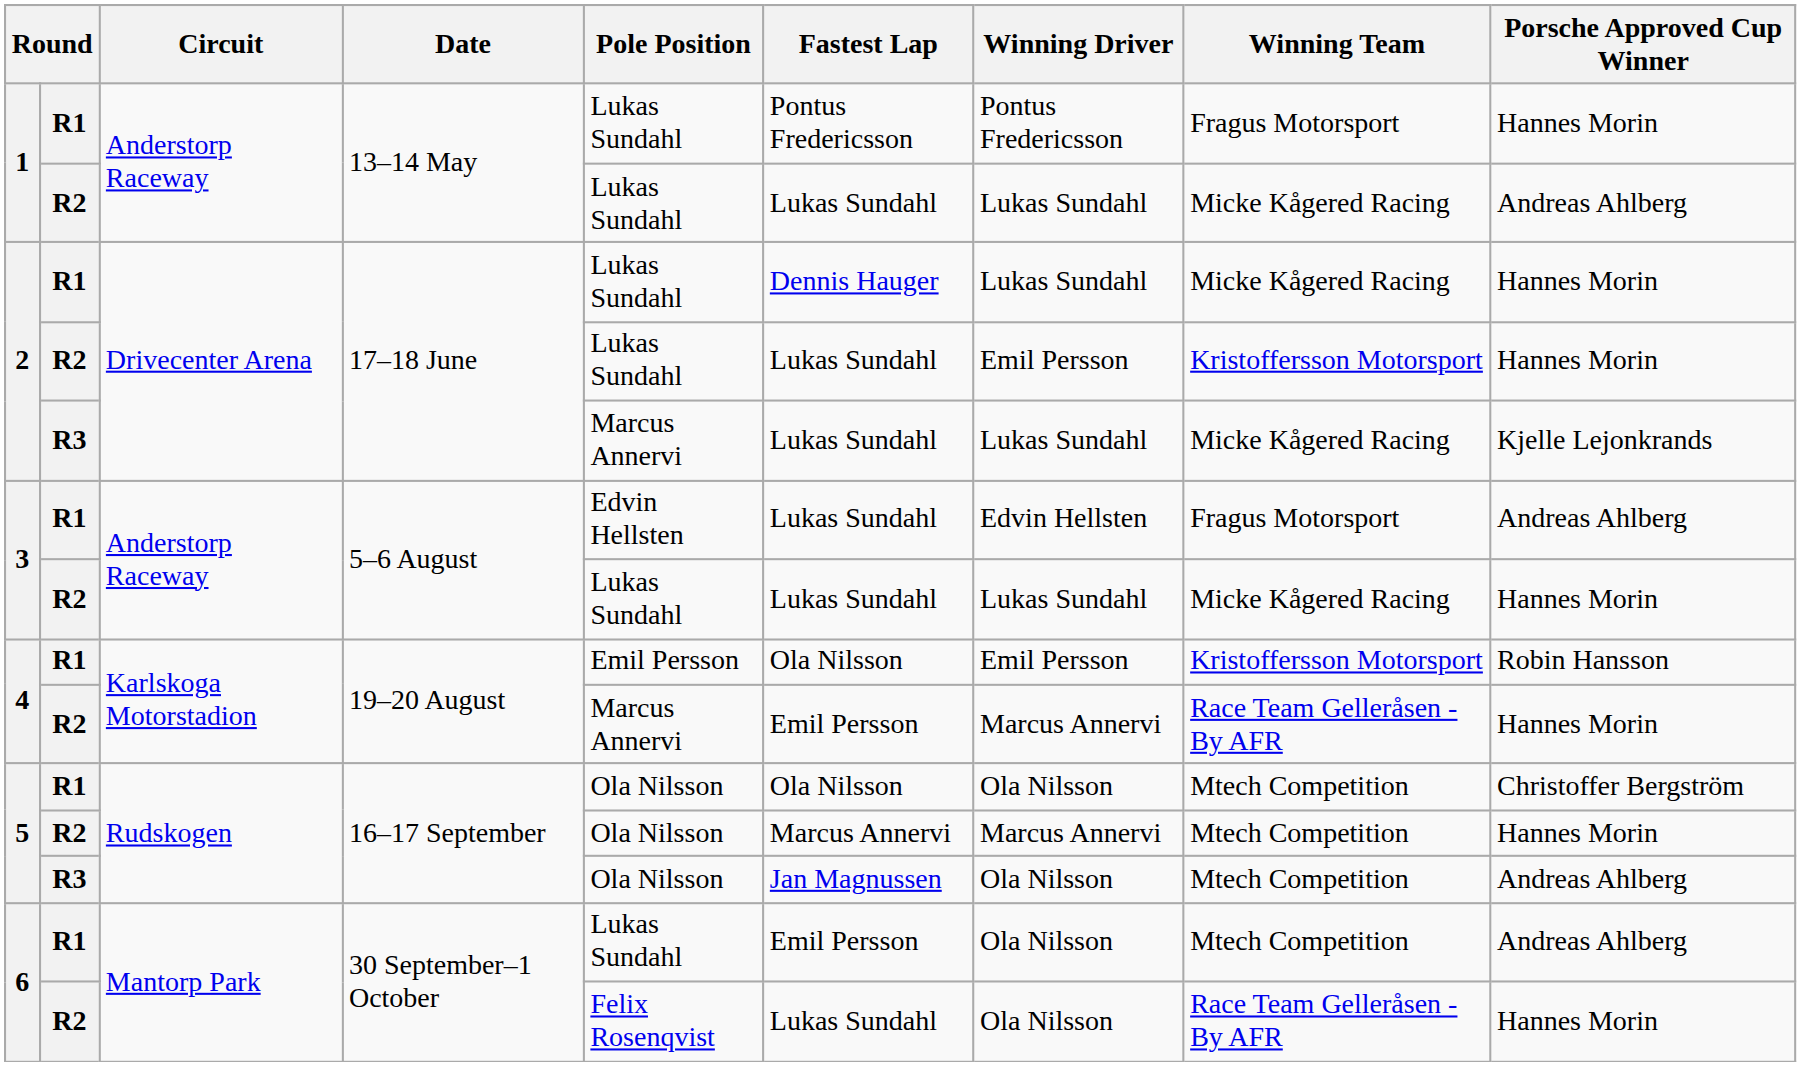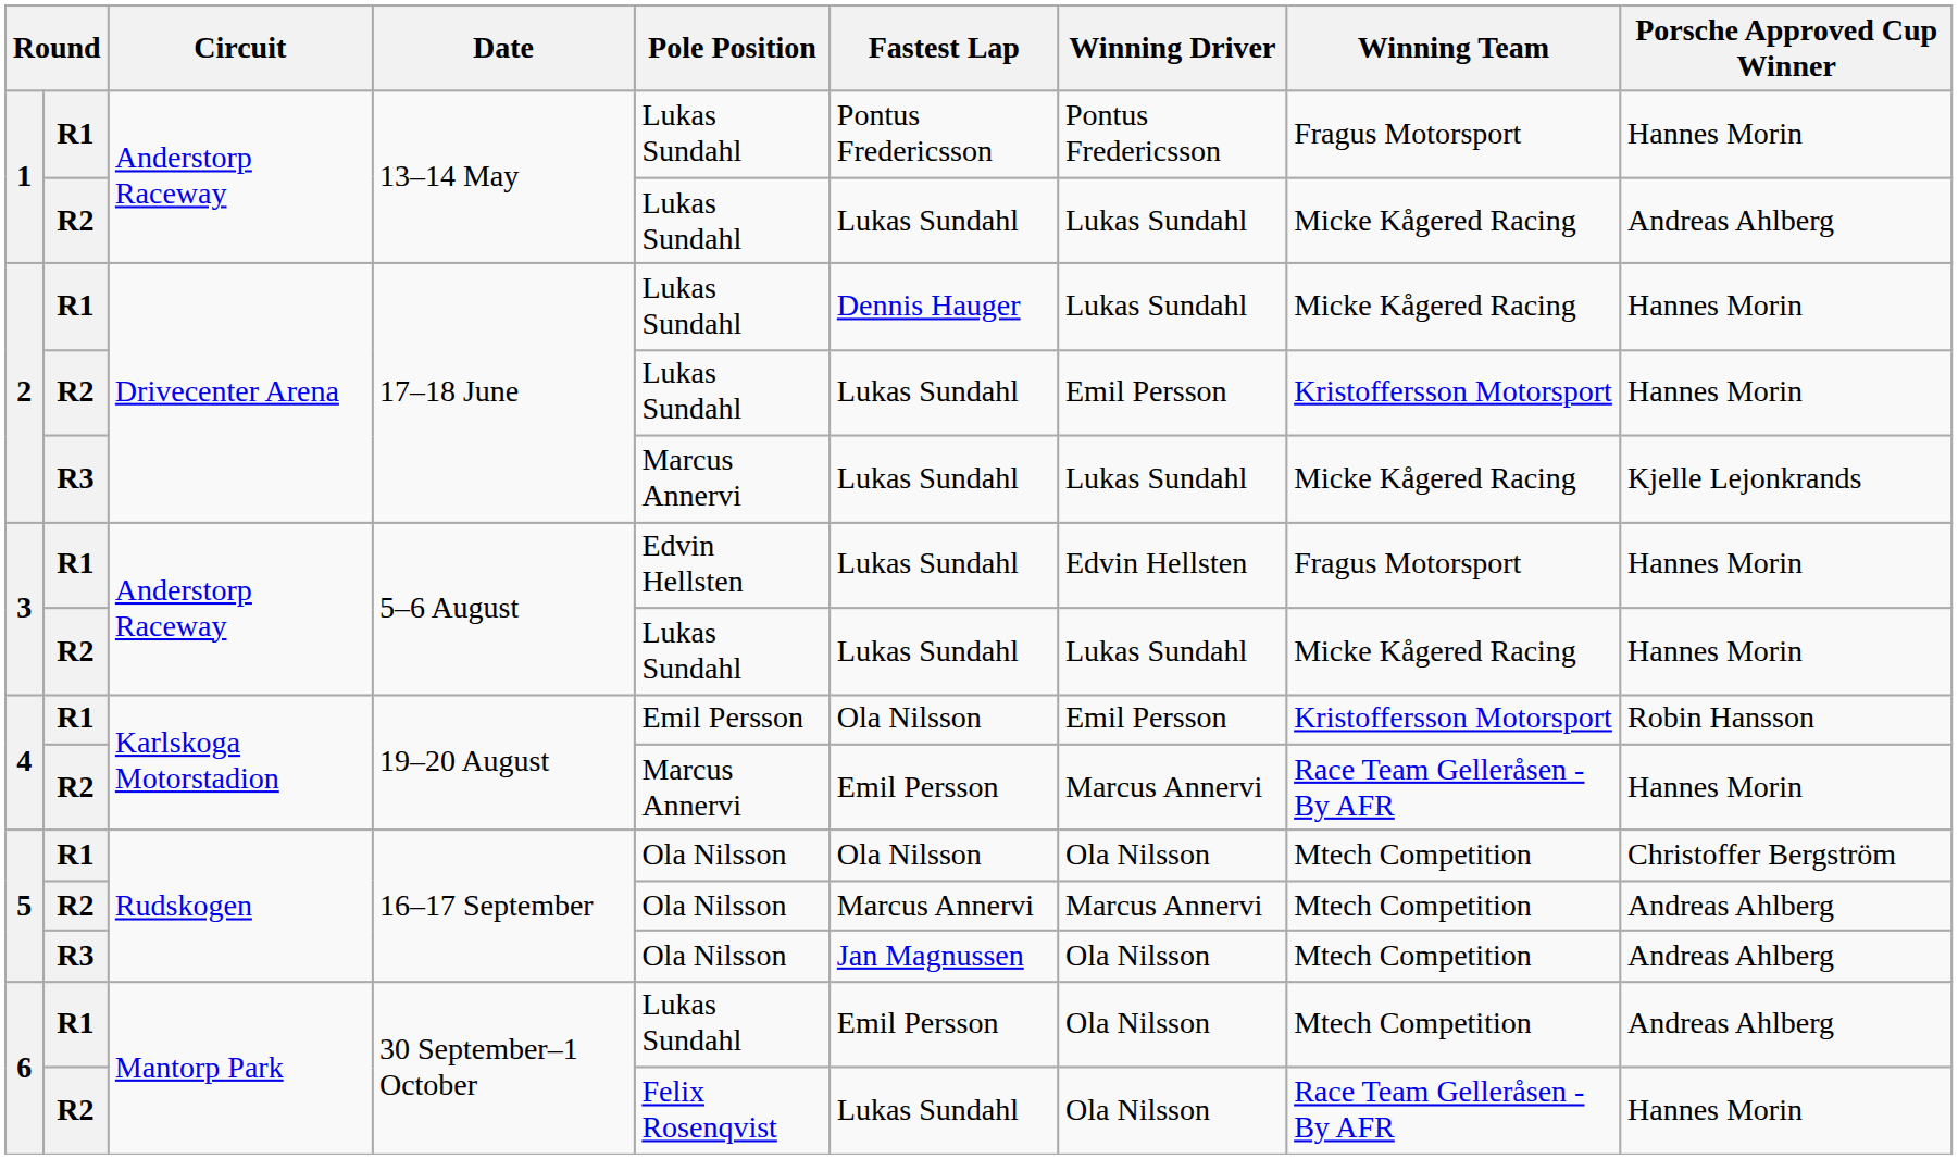3 / R1 | Porsche Approved Cup Winner: Andreas Ahlberg -> Hannes Morin
5 / R2 | Porsche Approved Cup Winner: Hannes Morin -> Andreas Ahlberg
